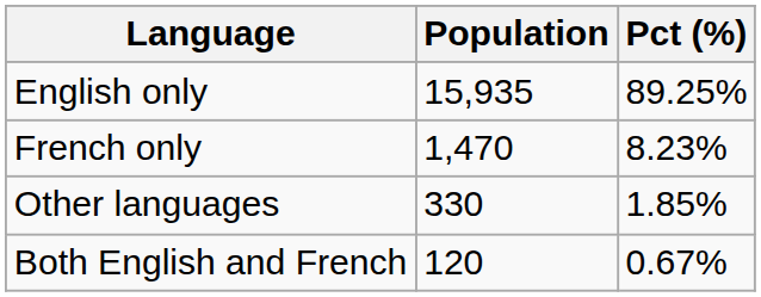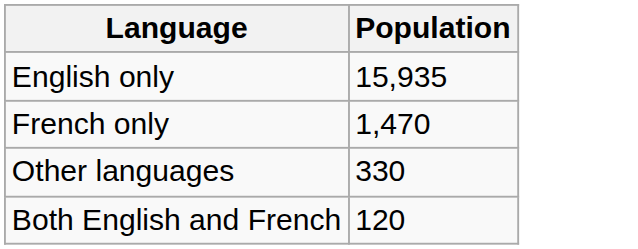- column: Pct (%) | 89.25% | 8.23% | 1.85% | 0.67%
